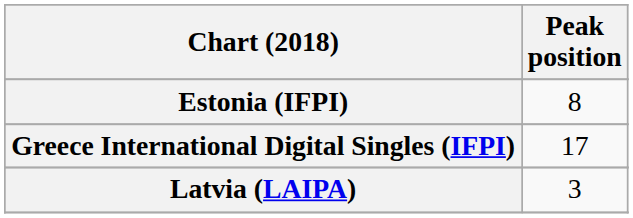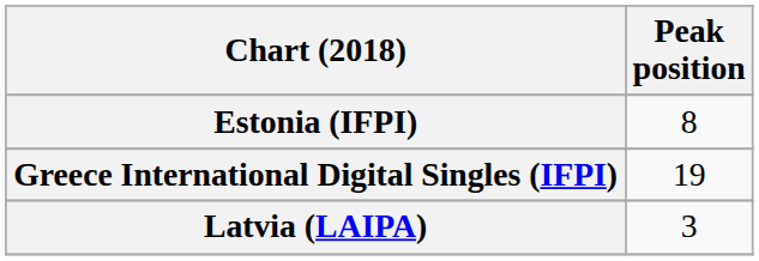Greece International Digital Singles (IFPI) | Peak position: 17 -> 19
